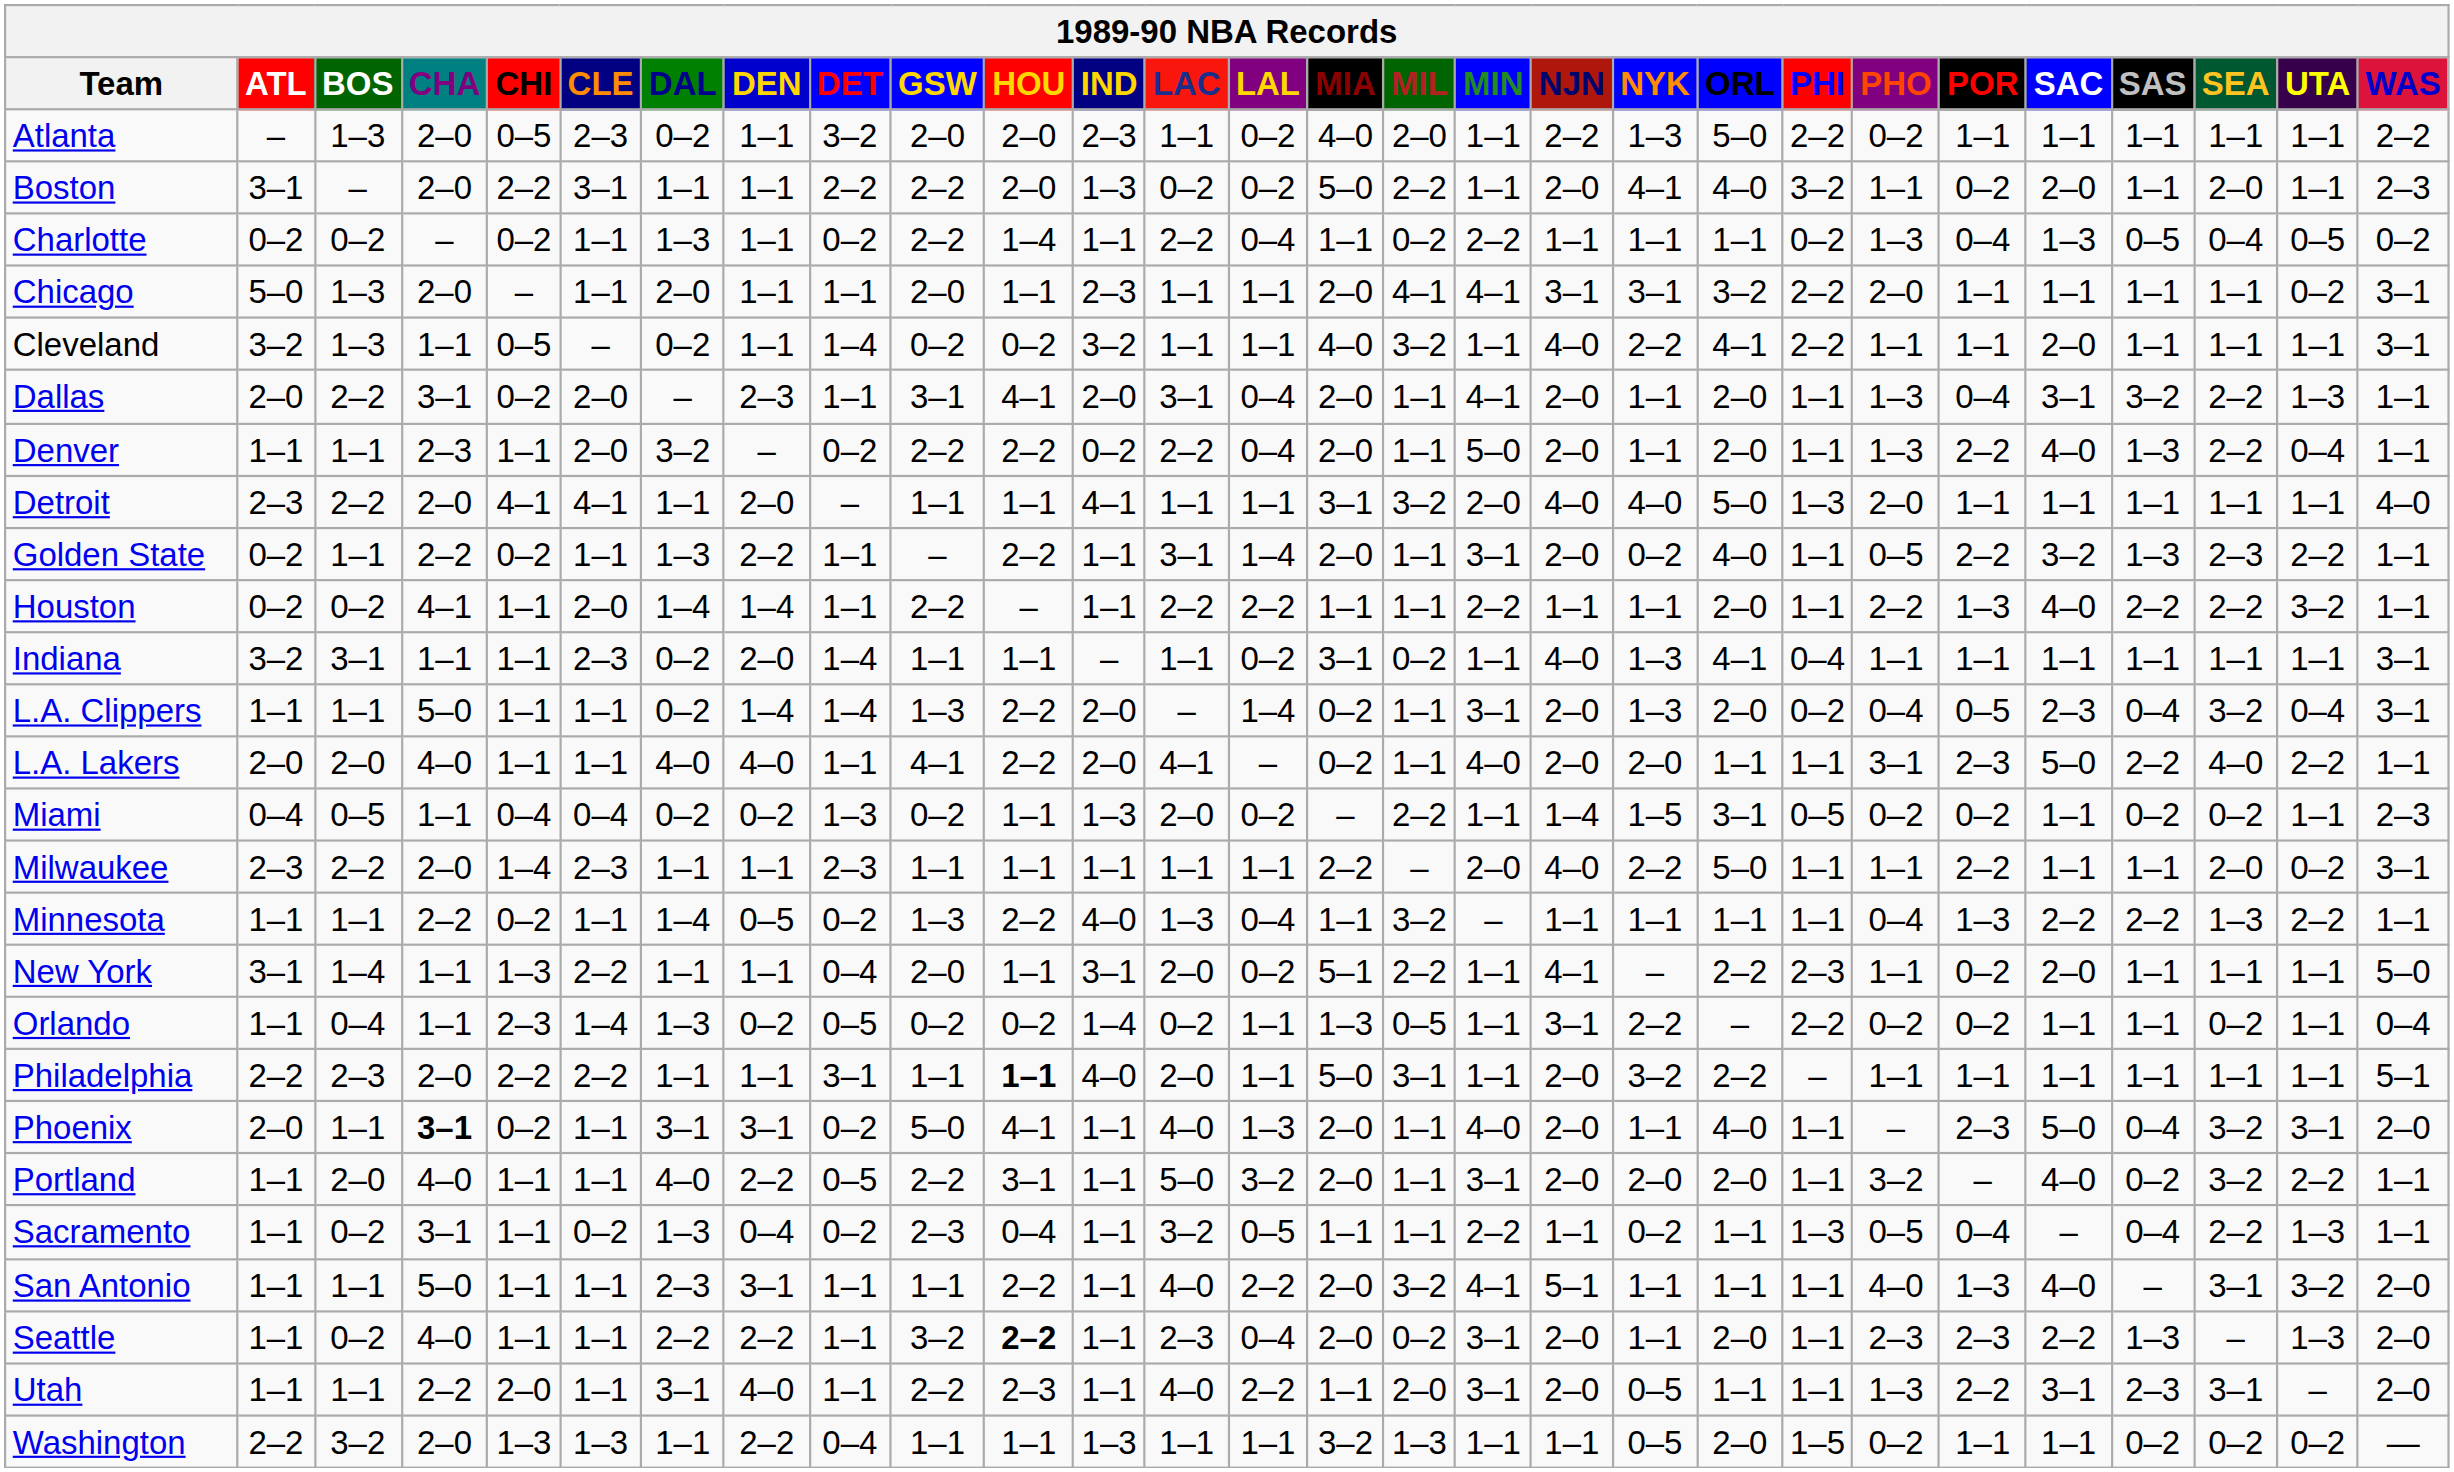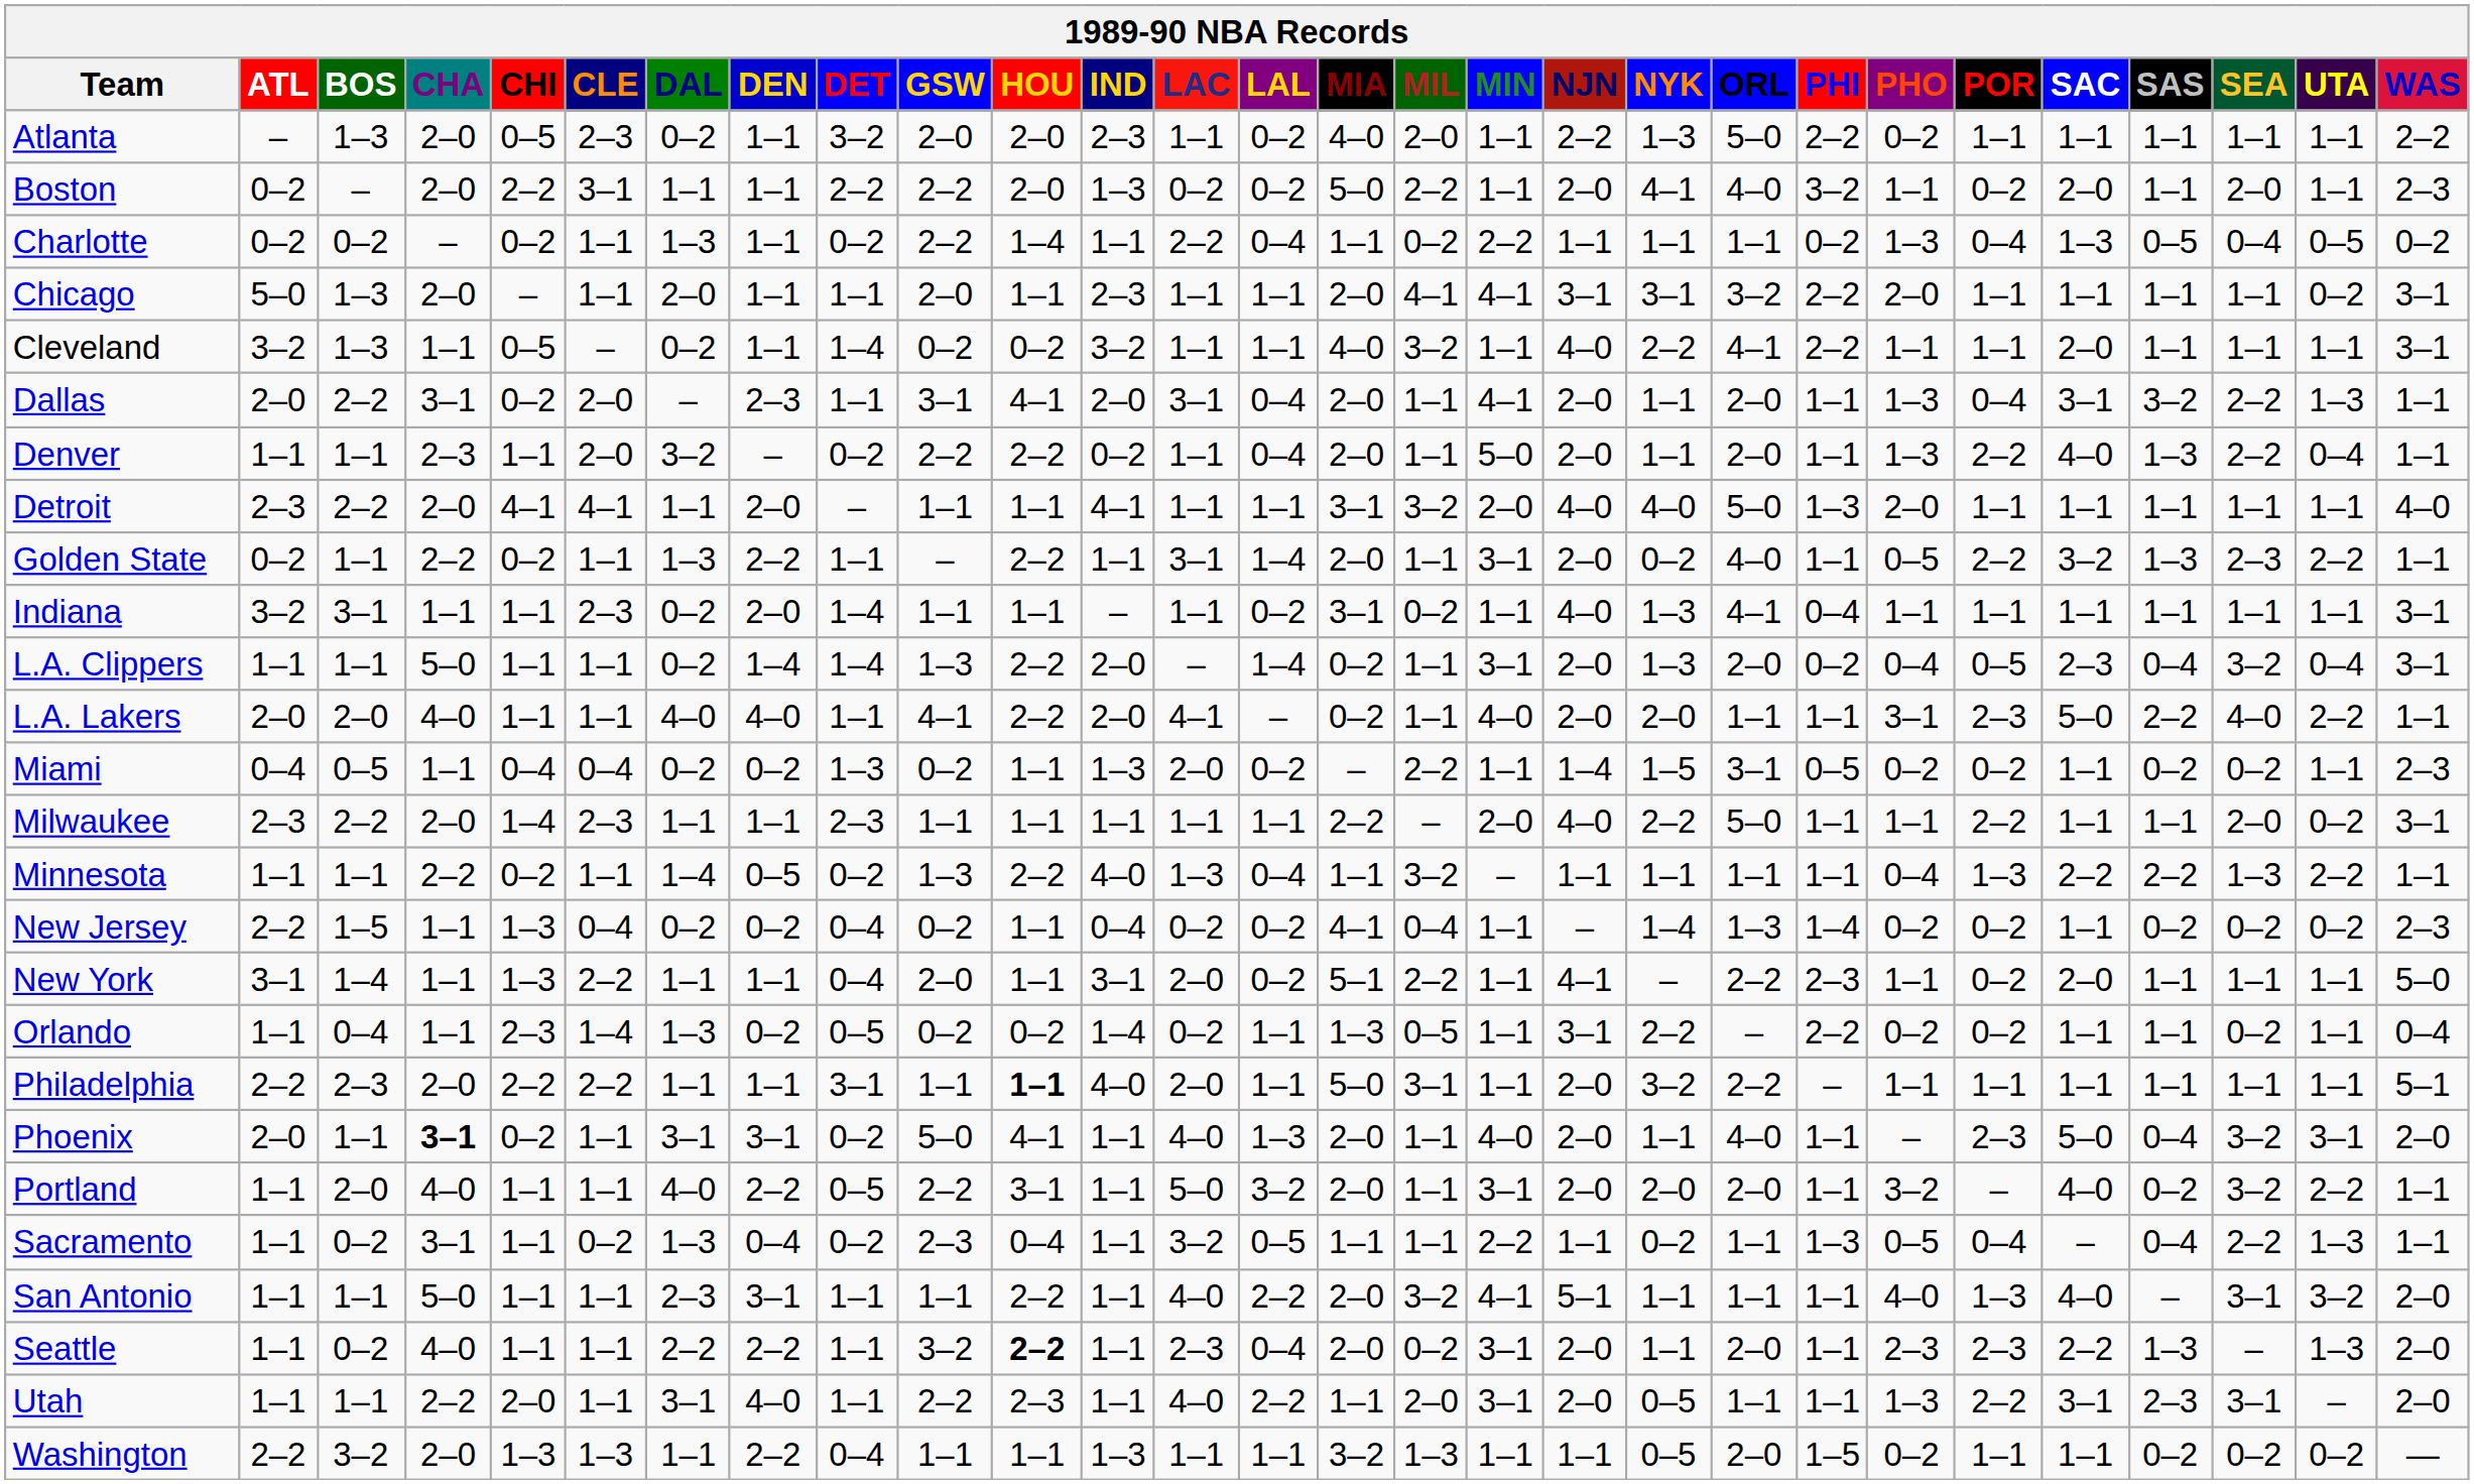Boston | ATL: 3–1 -> 0–2
Denver | LAC: 2–2 -> 1–1
- row: Houston | 0–2 | 0–2 | 4–1 | 1–1 | 2–0 | 1–4 | 1–4 | 1–1 | 2–2 | – | 1–1 | 2–2 | 2–2 | 1–1 | 1–1 | 2–2 | 1–1 | 1–1 | 2–0 | 1–1 | 2–2 | 1–3 | 4–0 | 2–2 | 2–2 | 3–2 | 1–1
+ row: New Jersey | 2–2 | 1–5 | 1–1 | 1–3 | 0–4 | 0–2 | 0–2 | 0–4 | 0–2 | 1–1 | 0–4 | 0–2 | 0–2 | 4–1 | 0–4 | 1–1 | – | 1–4 | 1–3 | 1–4 | 0–2 | 0–2 | 1–1 | 0–2 | 0–2 | 0–2 | 2–3
